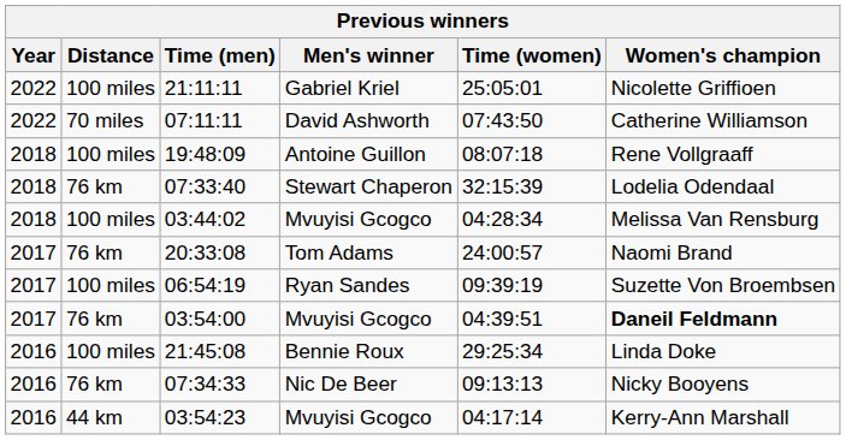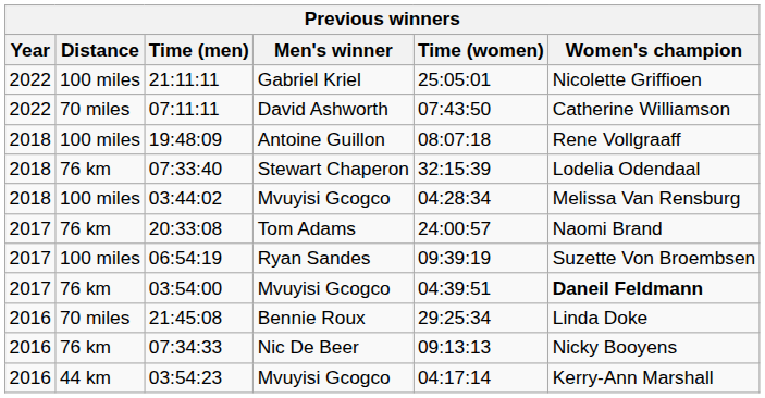21:45:08 | Distance: 100 miles -> 70 miles
